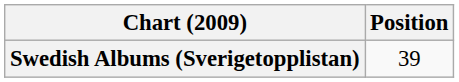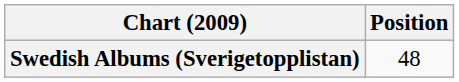Swedish Albums (Sverigetopplistan) | Position: 39 -> 48
